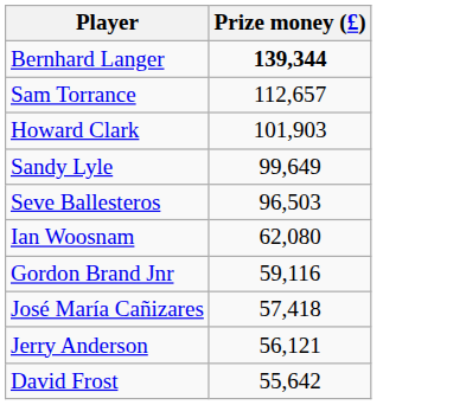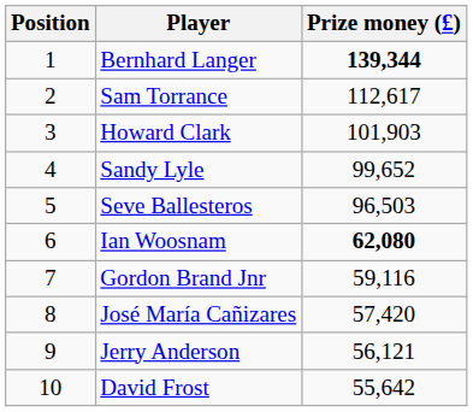+ column: Position | 1 | 2 | 3 | 4 | 5 | 6 | 7 | 8 | 9 | 10
Sam Torrance | Prize money (£): 112,657 -> 112,617
Sandy Lyle | Prize money (£): 99,649 -> 99,652
Ian Woosnam | Prize money (£): normal -> bold
José María Cañizares | Prize money (£): 57,418 -> 57,420
